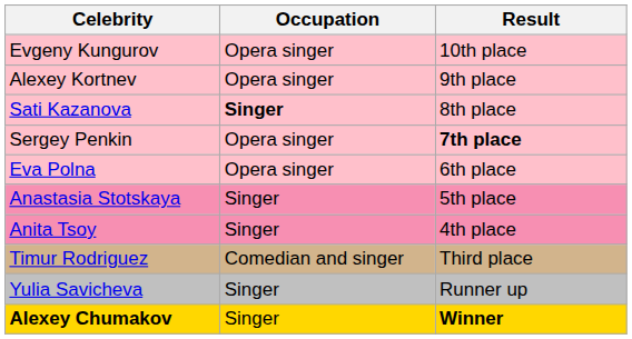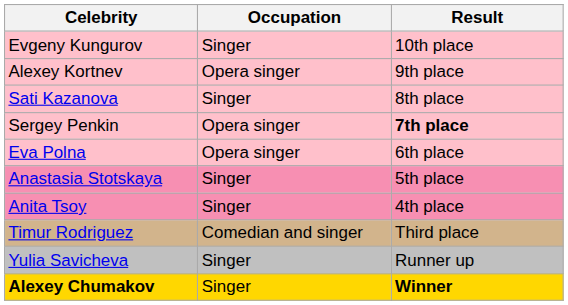Evgeny Kungurov | Occupation: Opera singer -> Singer
Sati Kazanova | Occupation: bold -> normal
